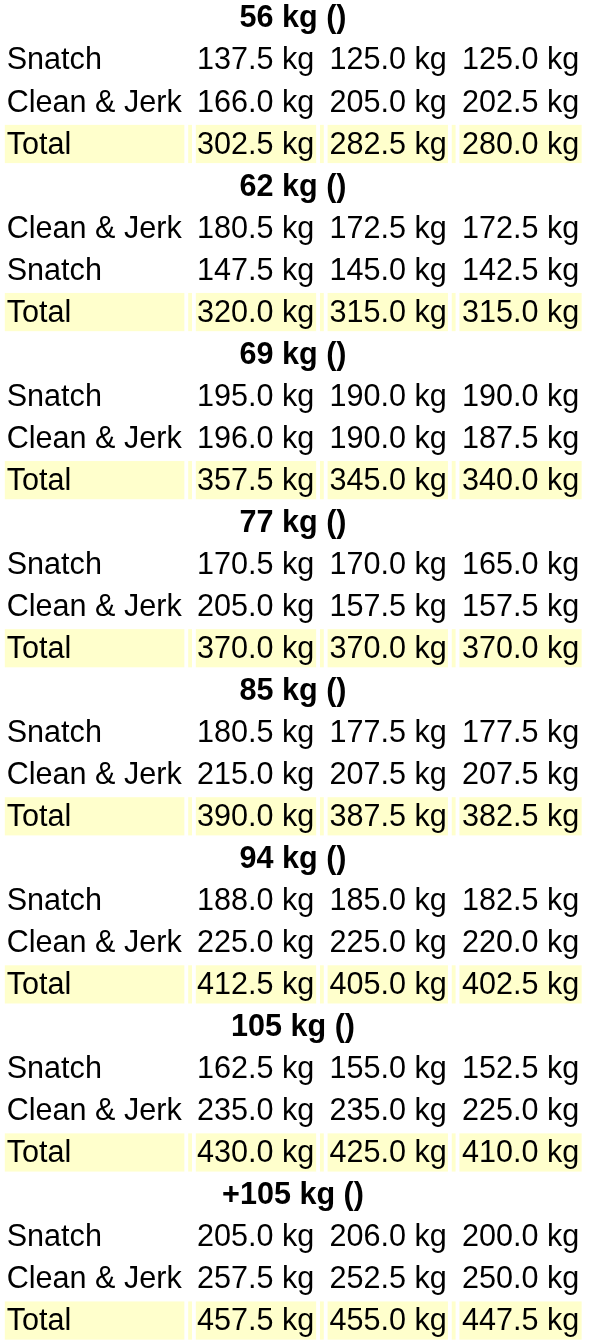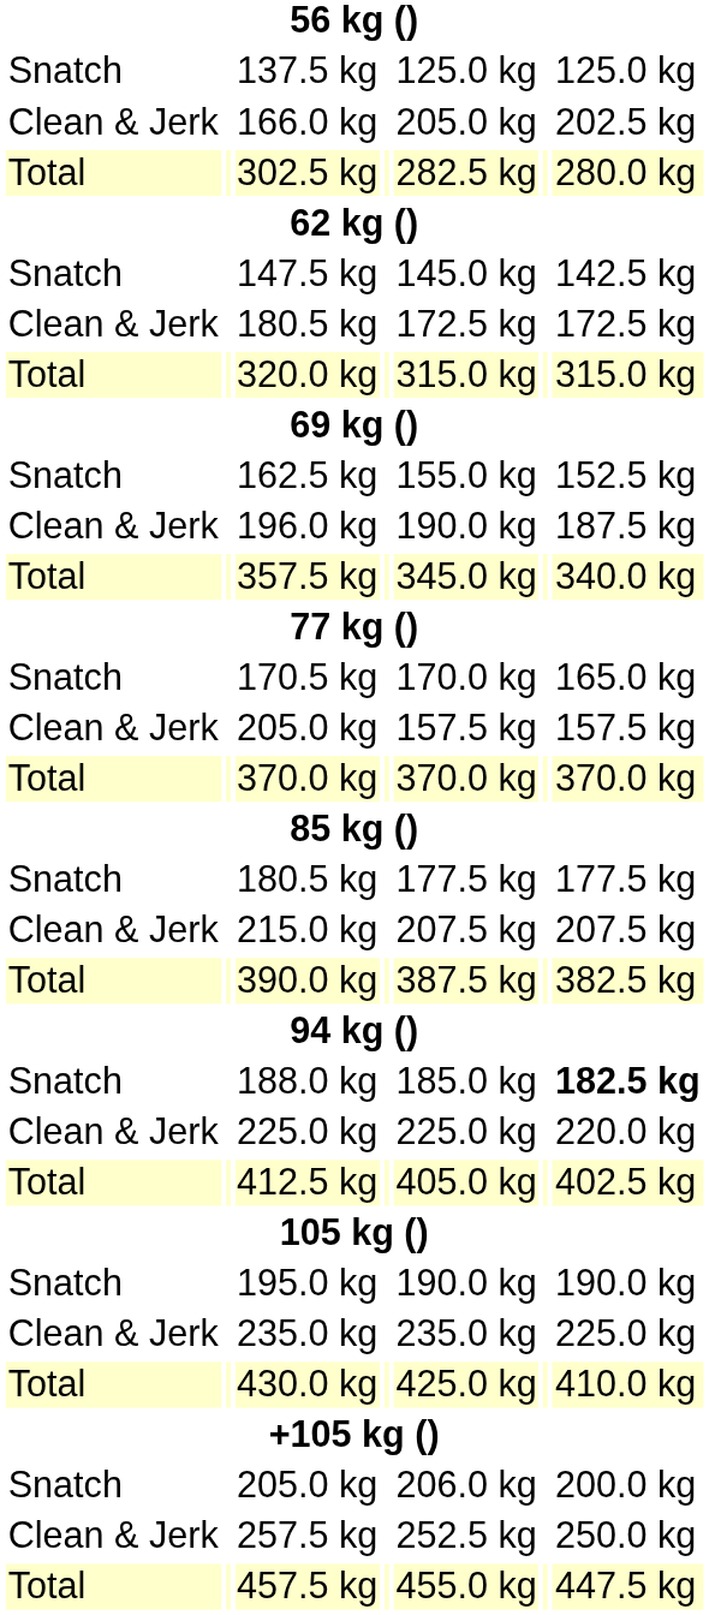rows swapped: 147.5 kg <-> Clean & Jerk / 180.5 kg
rows swapped: 162.5 kg <-> 195.0 kg
188.0 kg | column 7: normal -> bold
